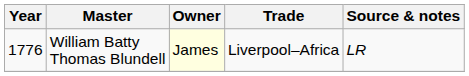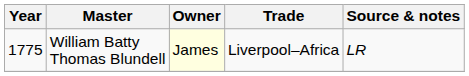William Batty Thomas Blundell | Year: 1776 -> 1775
